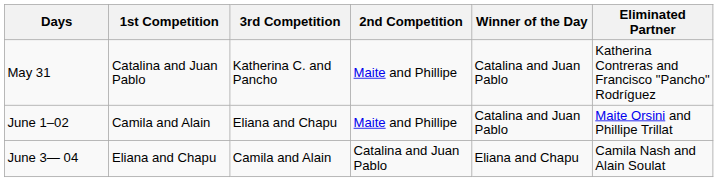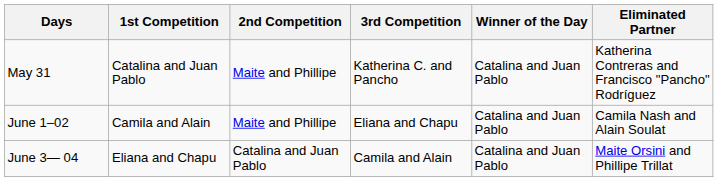columns swapped: 2nd Competition <-> 3rd Competition
June 1–02 | Eliminated Partner: Maite Orsini and Phillipe Trillat -> Camila Nash and Alain Soulat
June 3— 04 | Winner of the Day: Eliana and Chapu -> Catalina and Juan Pablo
June 3— 04 | Eliminated Partner: Camila Nash and Alain Soulat -> Maite Orsini and Phillipe Trillat
